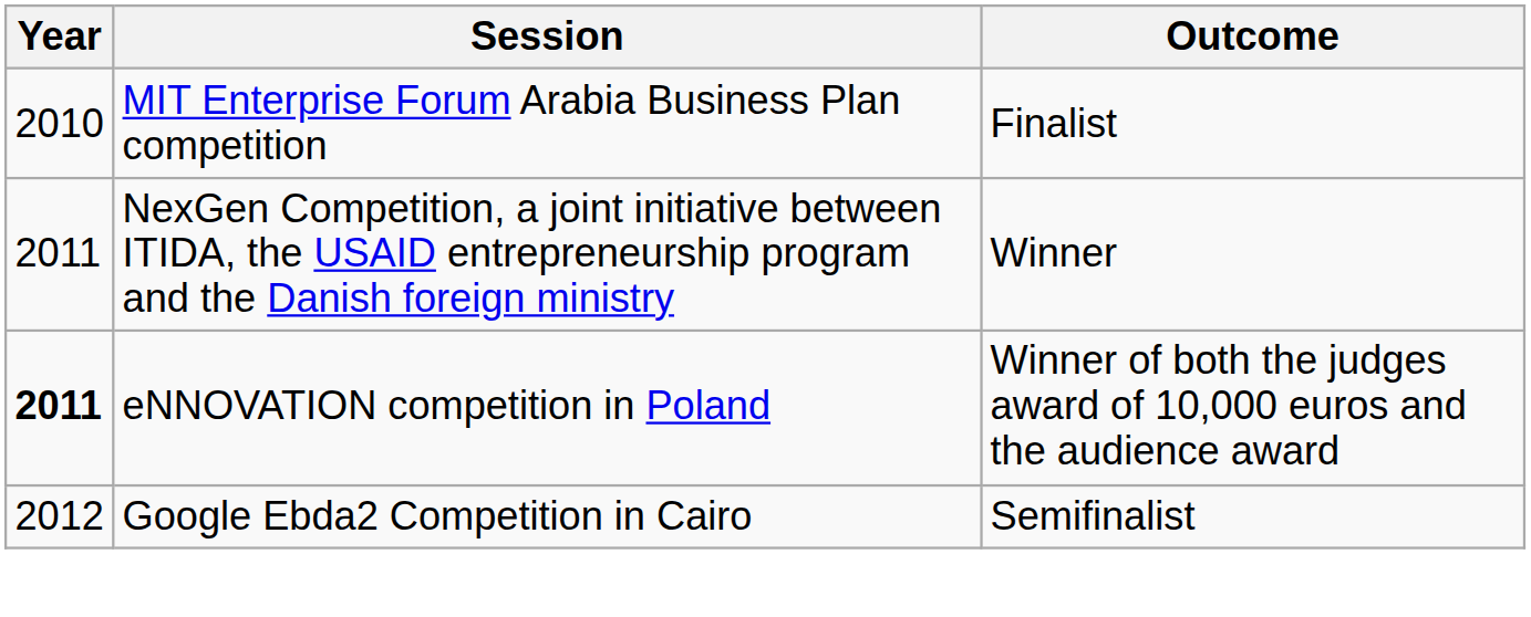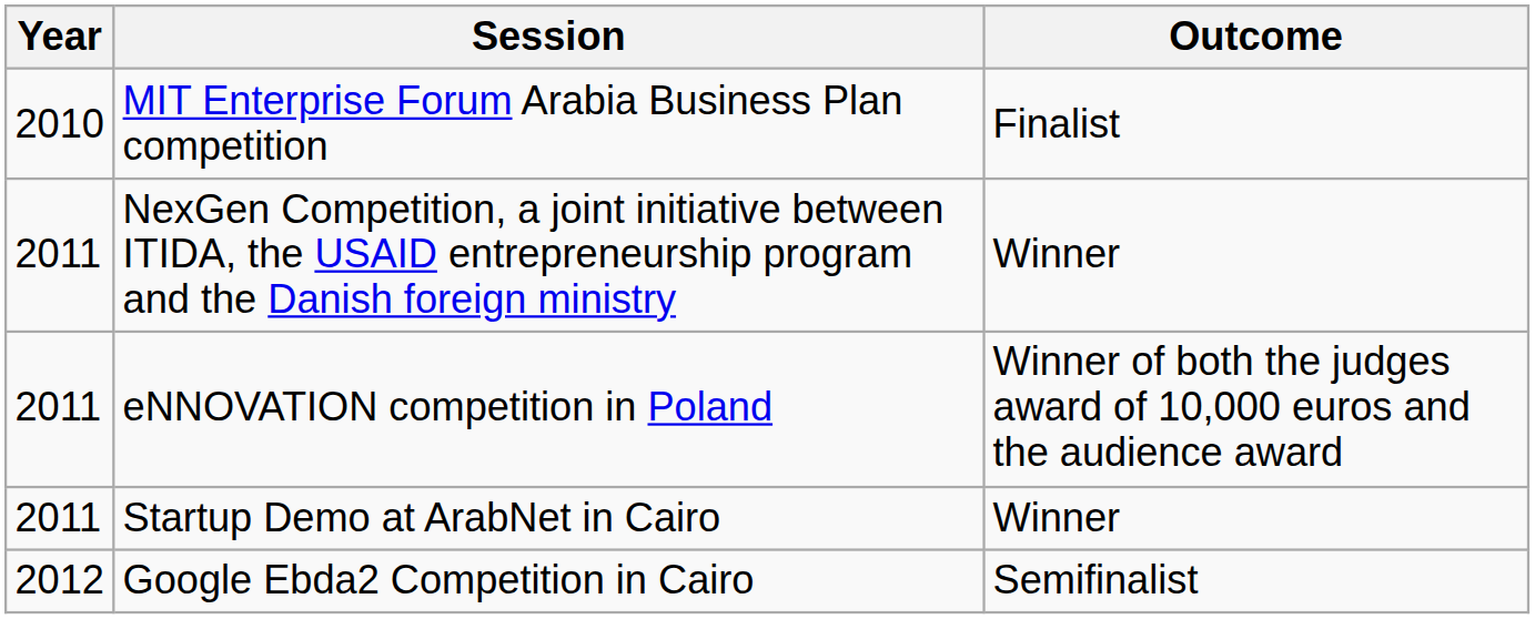eNNOVATION competition in Poland | Year: bold -> normal
+ row: 2011 | Startup Demo at ArabNet in Cairo | Winner
